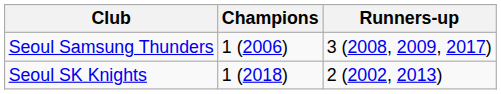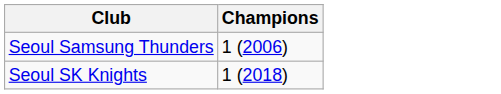- column: Runners-up | 3 (2008, 2009, 2017) | 2 (2002, 2013)
